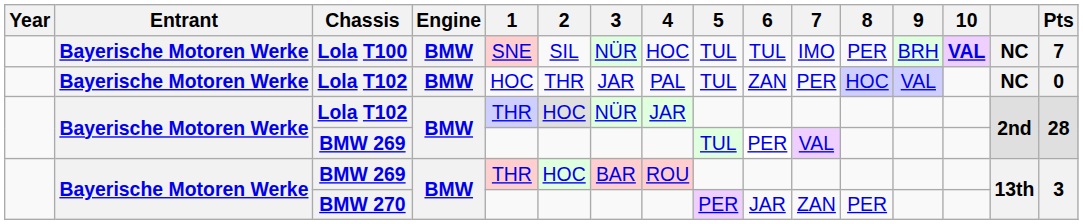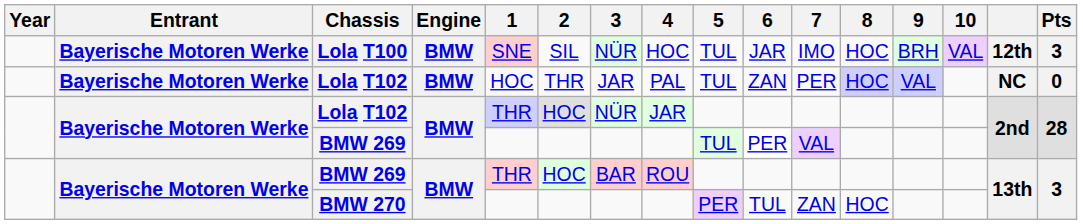Lola T100 | 6: TUL -> JAR
Lola T100 | 8: PER -> HOC
Lola T100 | 10: bold -> normal
Lola T100 | column 15: NC -> 12th
Lola T100 | Pts: 7 -> 3
BMW 270 | 6: JAR -> TUL
BMW 270 | 8: PER -> HOC
